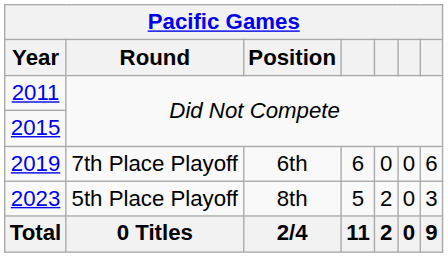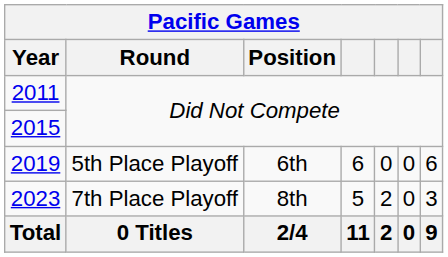2019 | Round: 7th Place Playoff -> 5th Place Playoff
2023 | Round: 5th Place Playoff -> 7th Place Playoff
